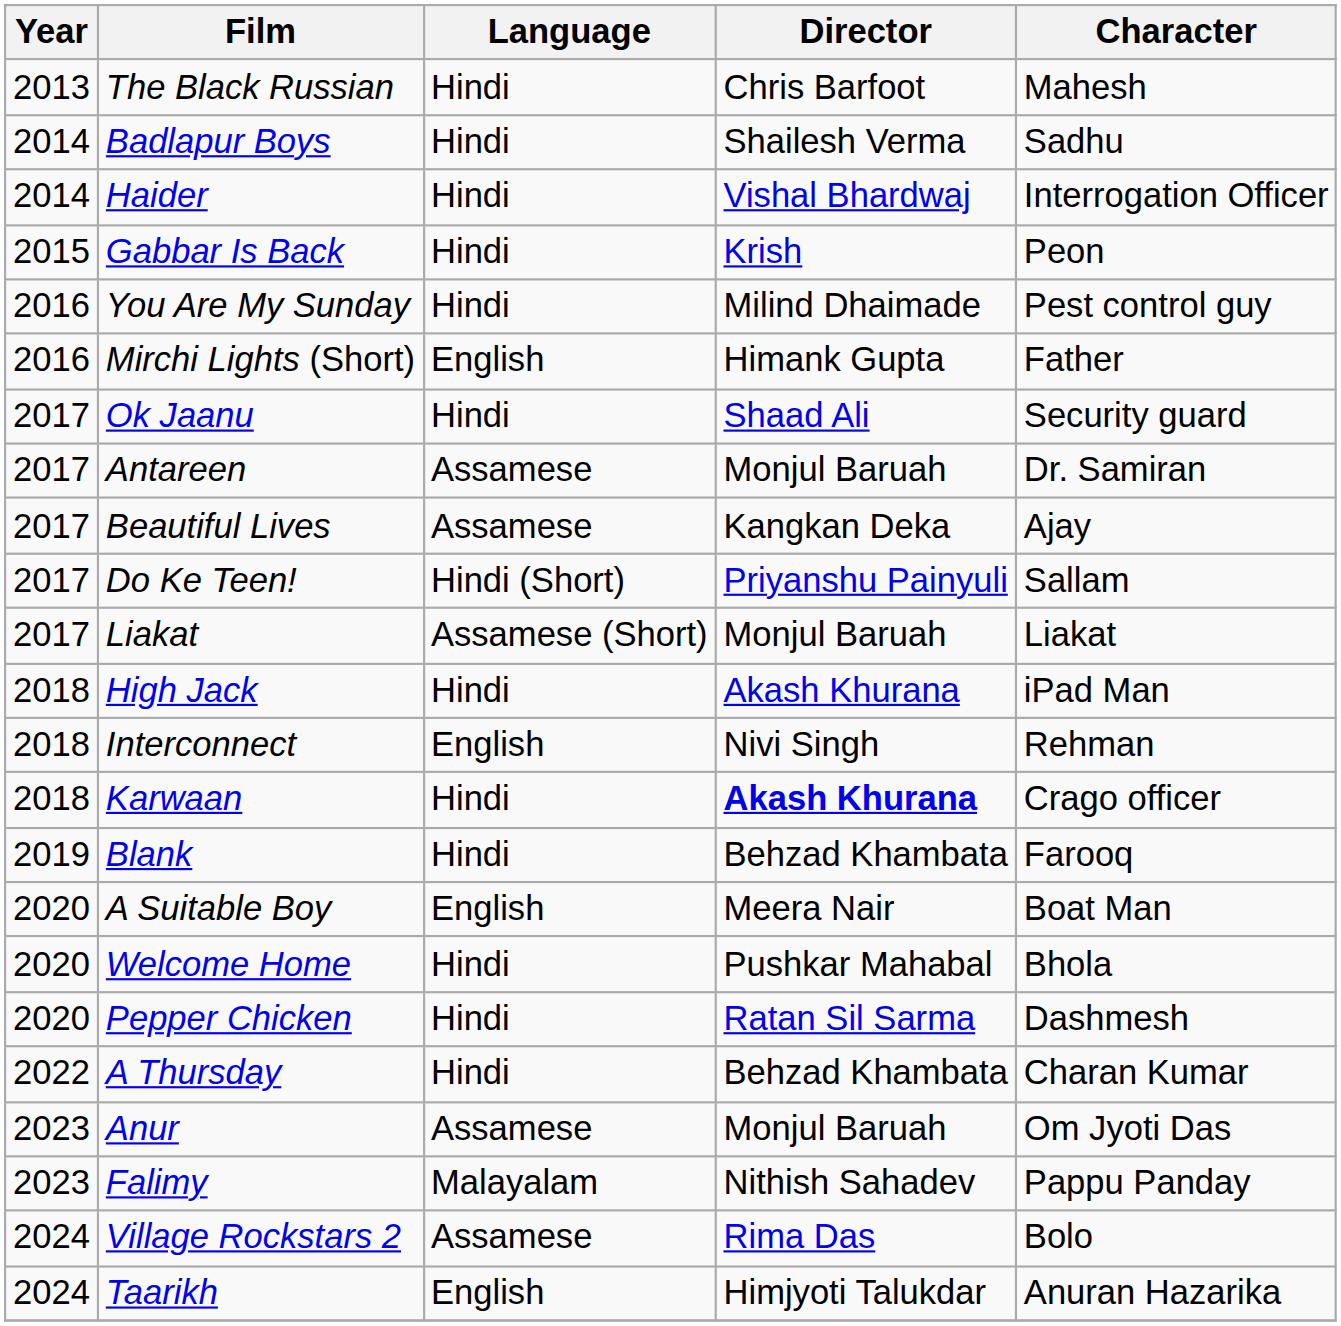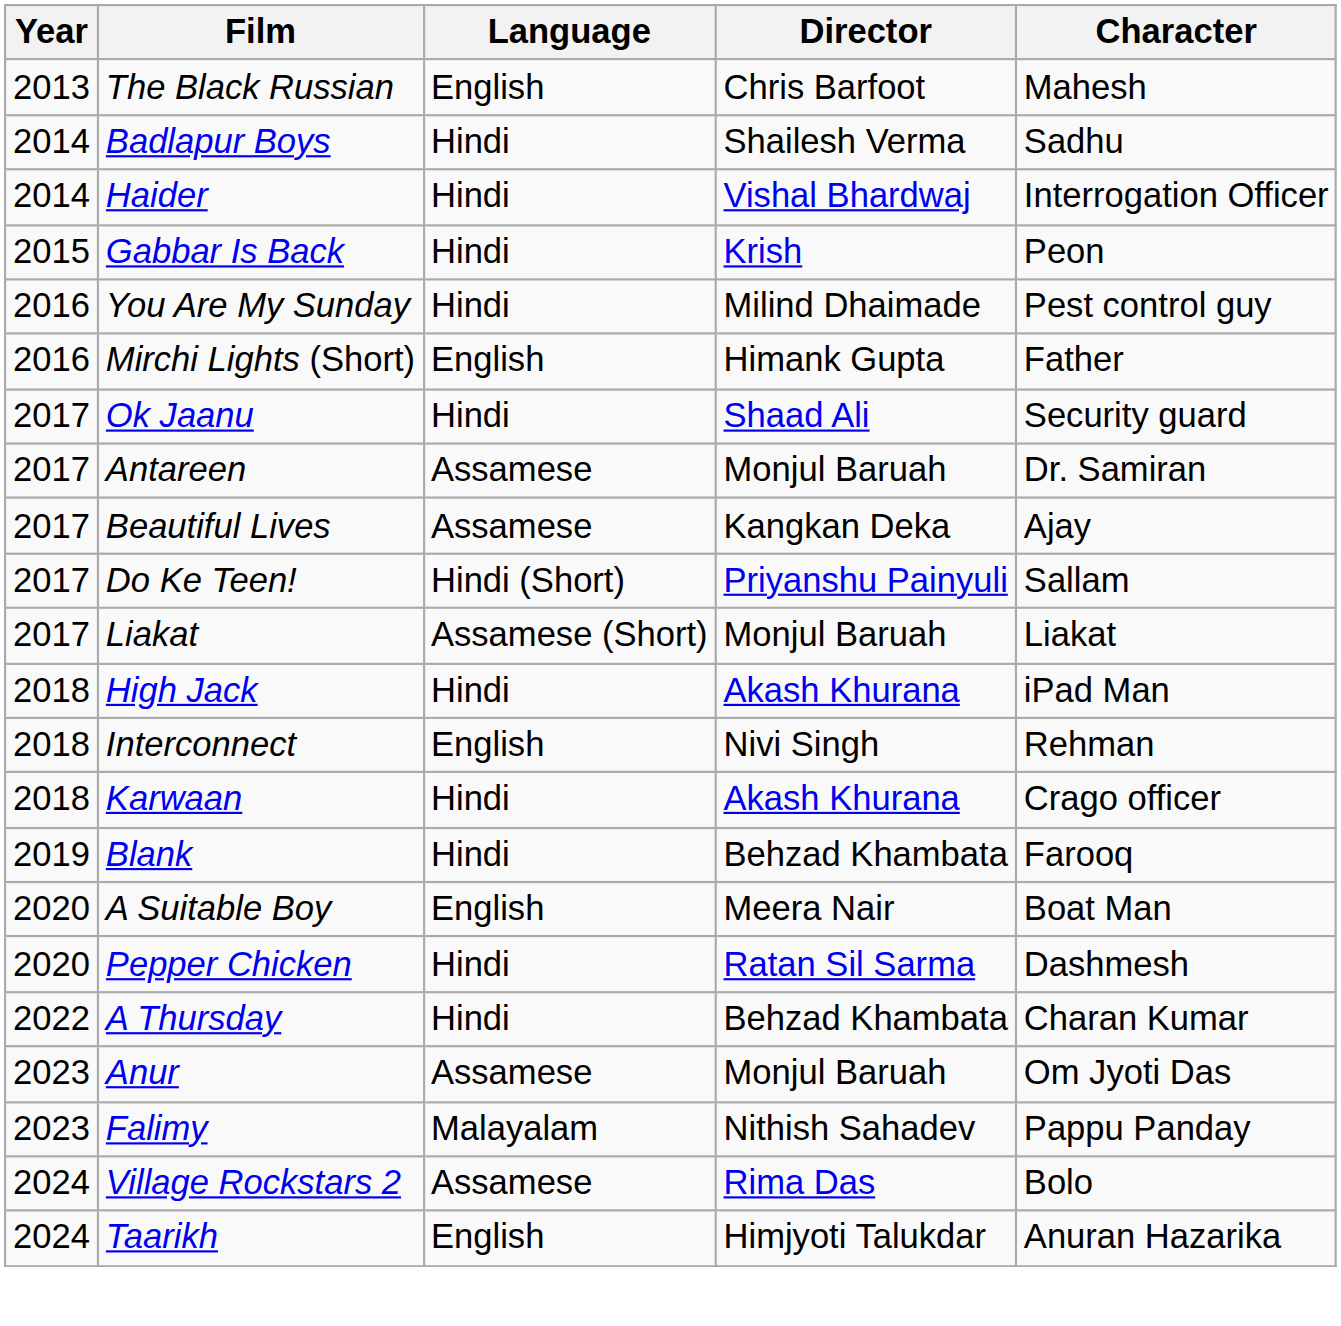The Black Russian | Language: Hindi -> English
Karwaan | Director: bold -> normal
- row: 2020 | Welcome Home | Hindi | Pushkar Mahabal | Bhola
